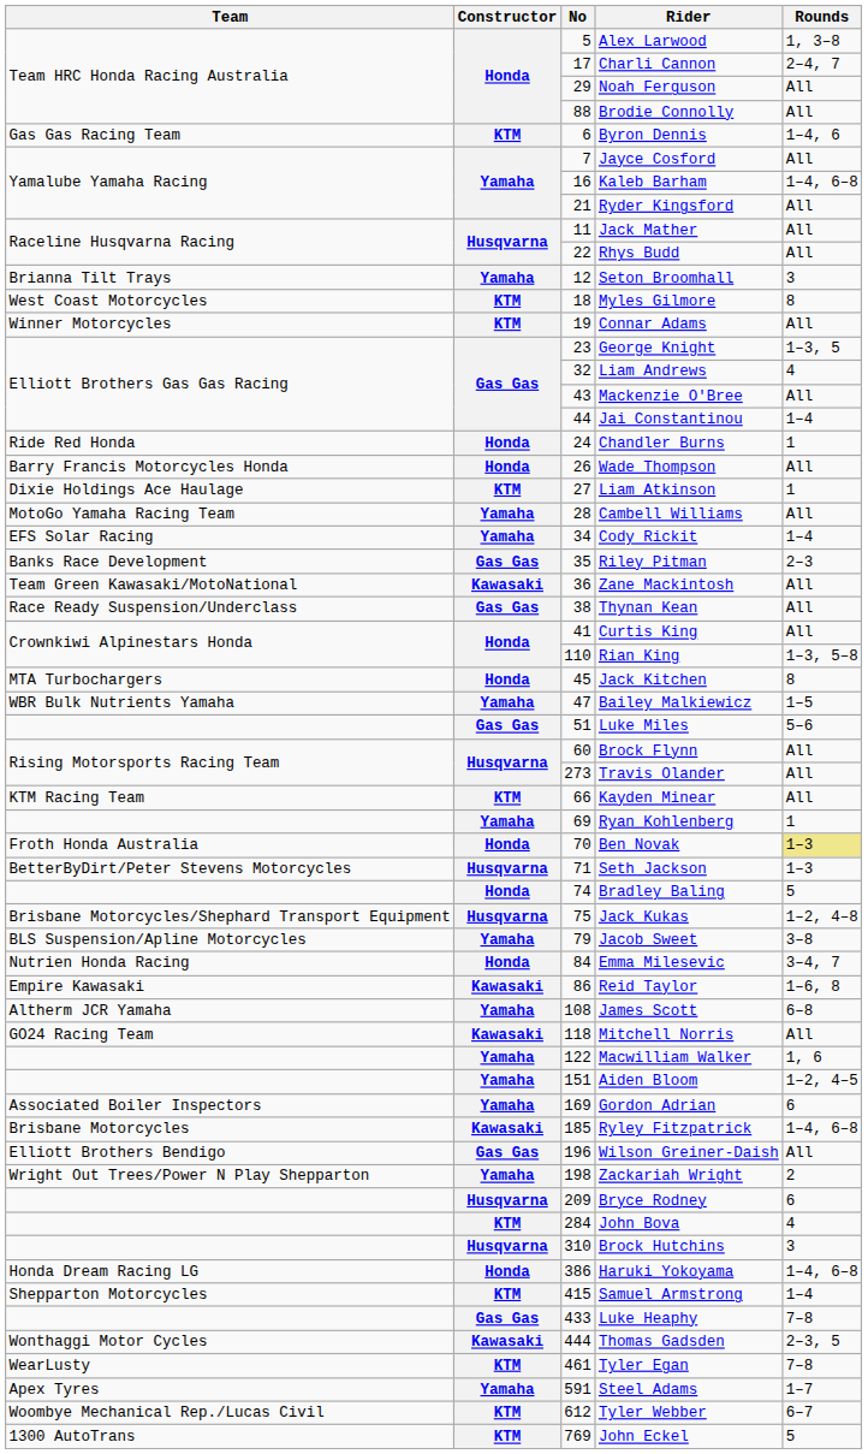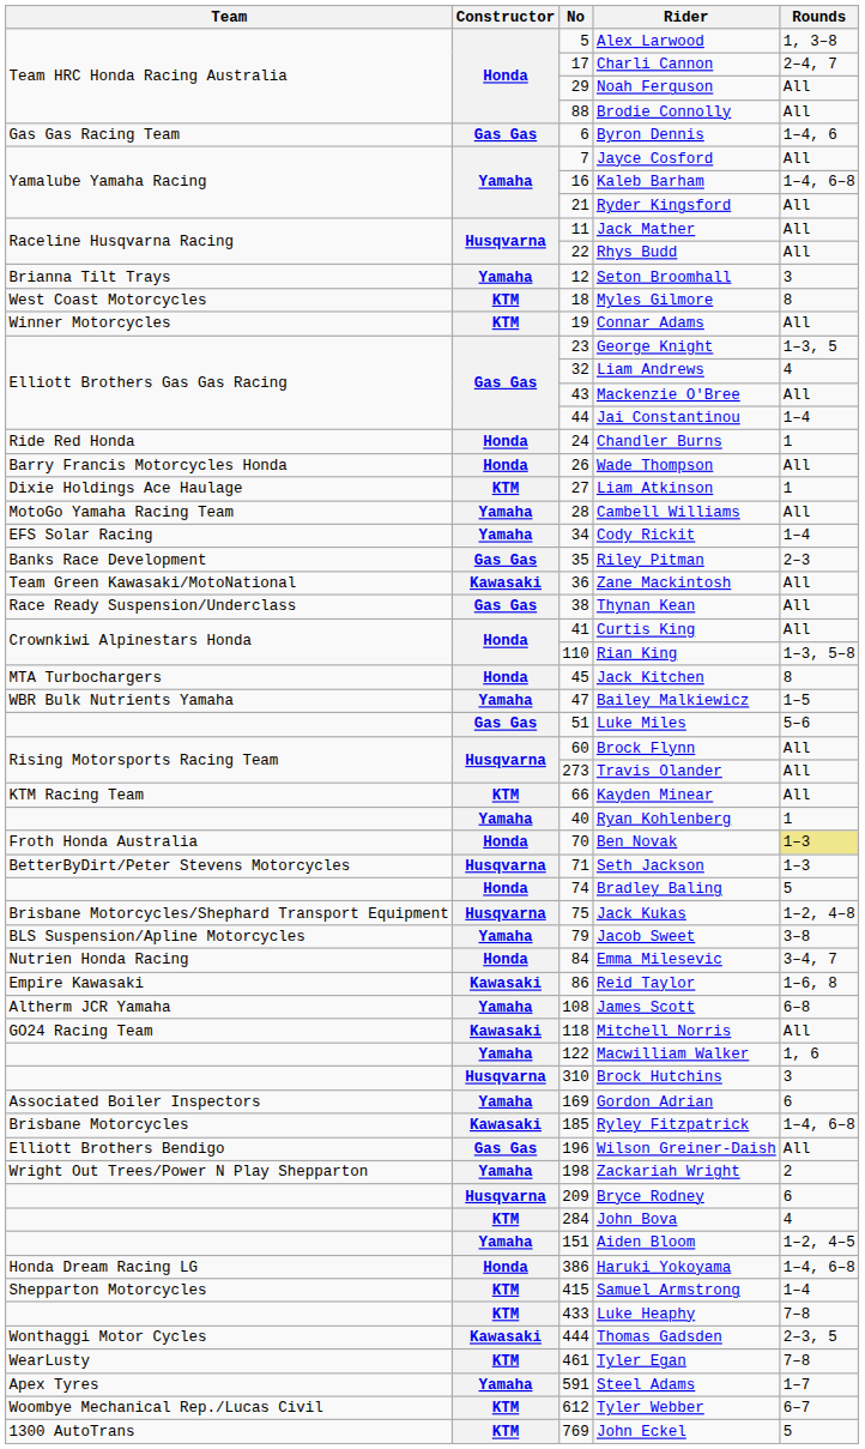Byron Dennis | Constructor: KTM -> Gas Gas
Ryan Kohlenberg | No: 69 -> 40
rows swapped: Aiden Bloom <-> Brock Hutchins
Luke Heaphy | Constructor: Gas Gas -> KTM
